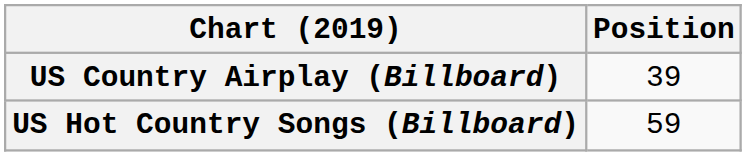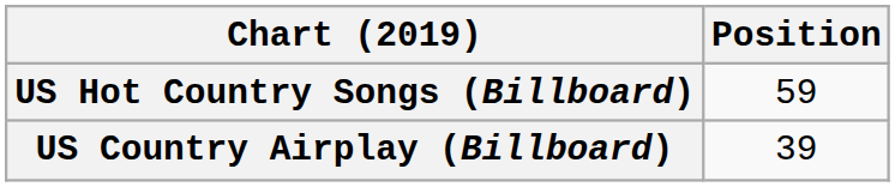rows swapped: US Country Airplay (Billboard) <-> US Hot Country Songs (Billboard)
